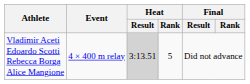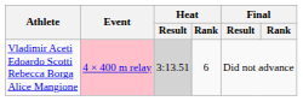Vladimir Aceti Edoardo Scotti Rebecca Borga Alice Mangione | Event: no background -> pink background
Vladimir Aceti Edoardo Scotti Rebecca Borga Alice Mangione | Heat / Rank: 5 -> 6
